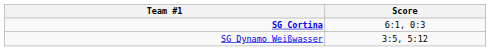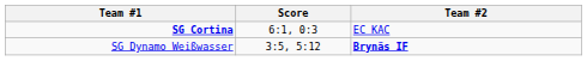+ column: Team #2 | EC KAC | Brynäs IF
